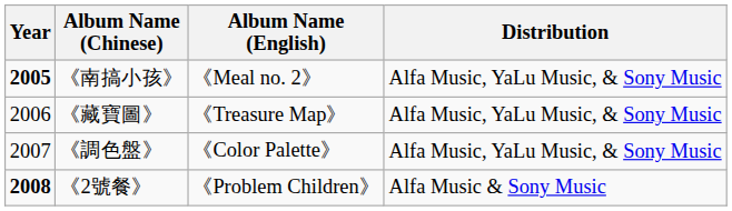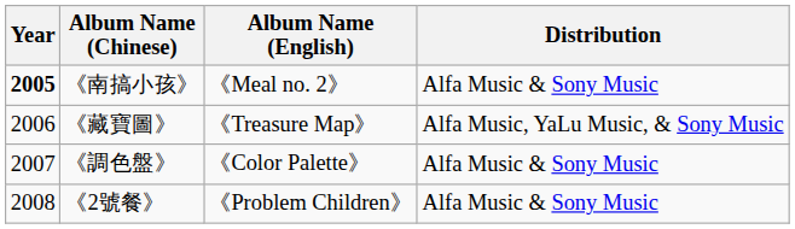《南搞小孩》 | Distribution: Alfa Music, YaLu Music, & Sony Music -> Alfa Music & Sony Music
《調色盤》 | Distribution: Alfa Music, YaLu Music, & Sony Music -> Alfa Music & Sony Music
《2號餐》 | Year: bold -> normal
